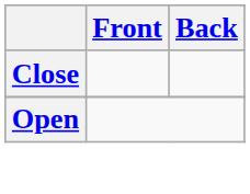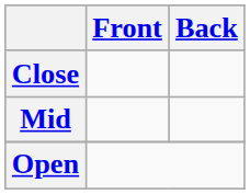+ row: Mid
